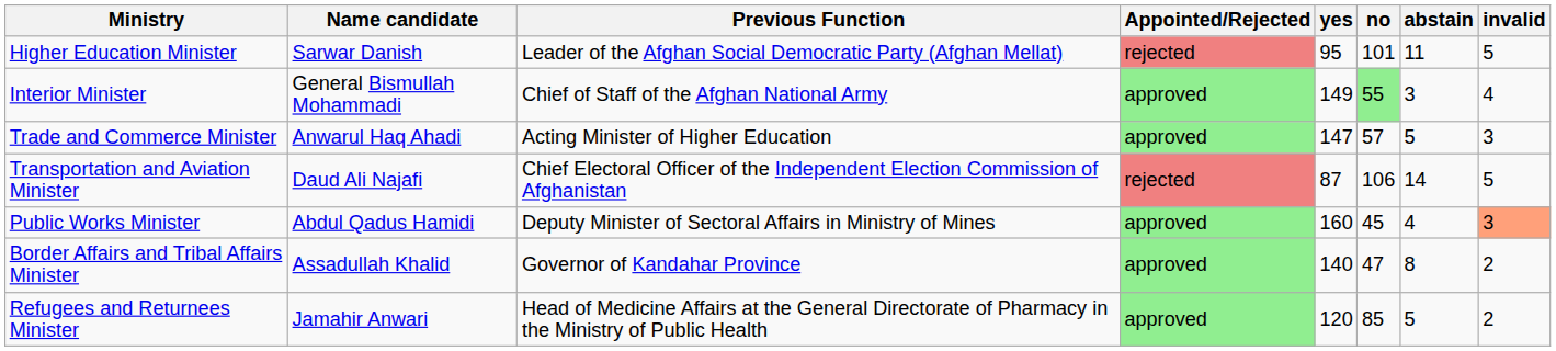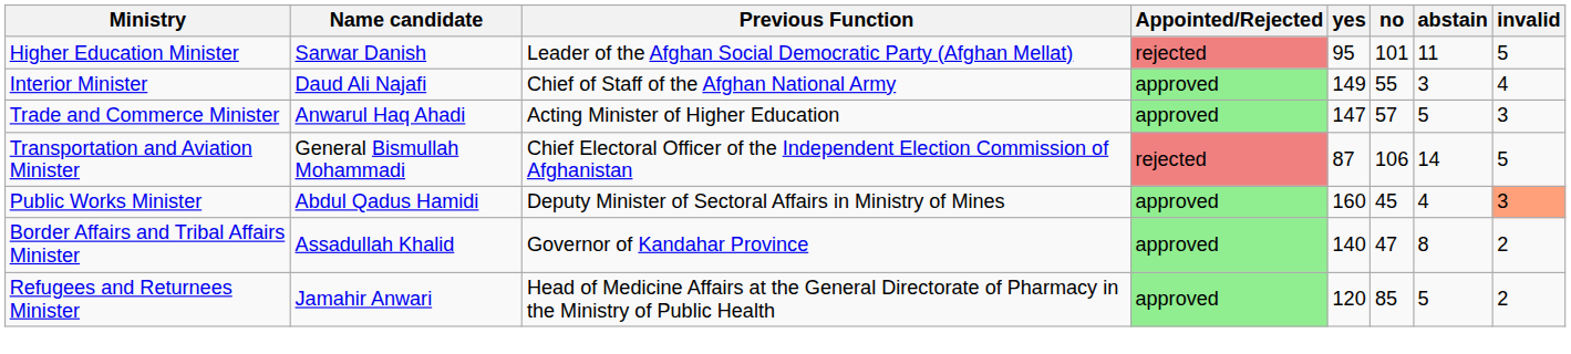Interior Minister | Name candidate: General Bismullah Mohammadi -> Daud Ali Najafi
Interior Minister | no: lightgreen background -> no background
Transportation and Aviation Minister | Name candidate: Daud Ali Najafi -> General Bismullah Mohammadi
